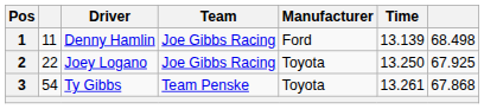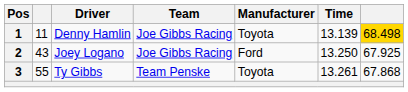1 | Manufacturer: Ford -> Toyota
1 | column 7: no background -> gold background
2 | column 2: 22 -> 43
2 | Manufacturer: Toyota -> Ford
3 | column 2: 54 -> 55
